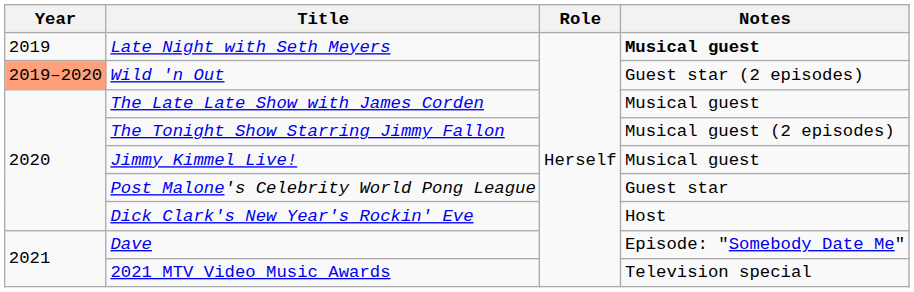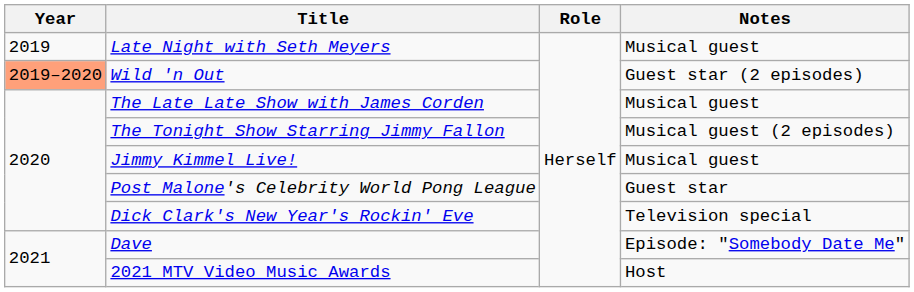Late Night with Seth Meyers | Notes: bold -> normal
Dick Clark's New Year's Rockin' Eve | Notes: Host -> Television special
2021 MTV Video Music Awards | Notes: Television special -> Host
